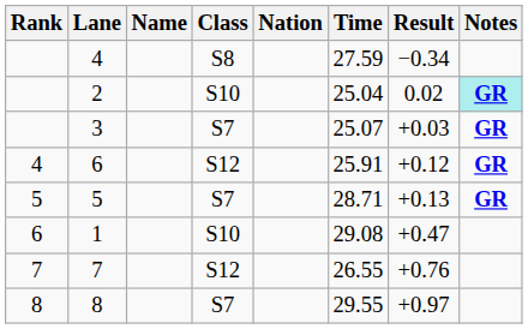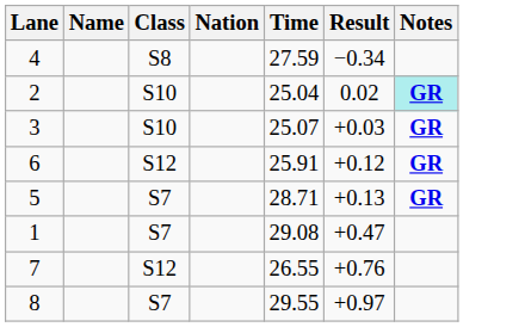- column: Rank | 4 | 5 | 6 | 7 | 8
3 | Class: S7 -> S10
1 | Class: S10 -> S7
